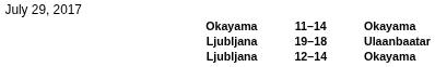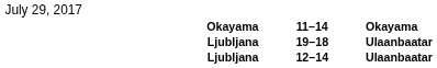12–14 | column 5: Okayama -> Ulaanbaatar
